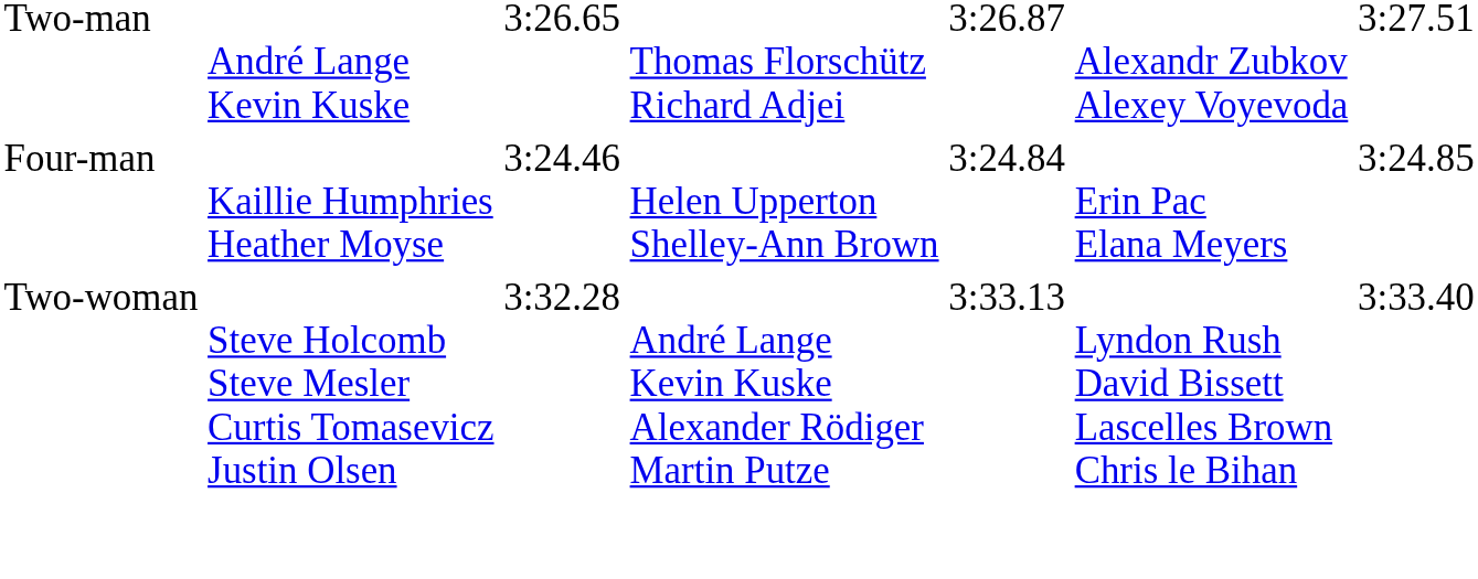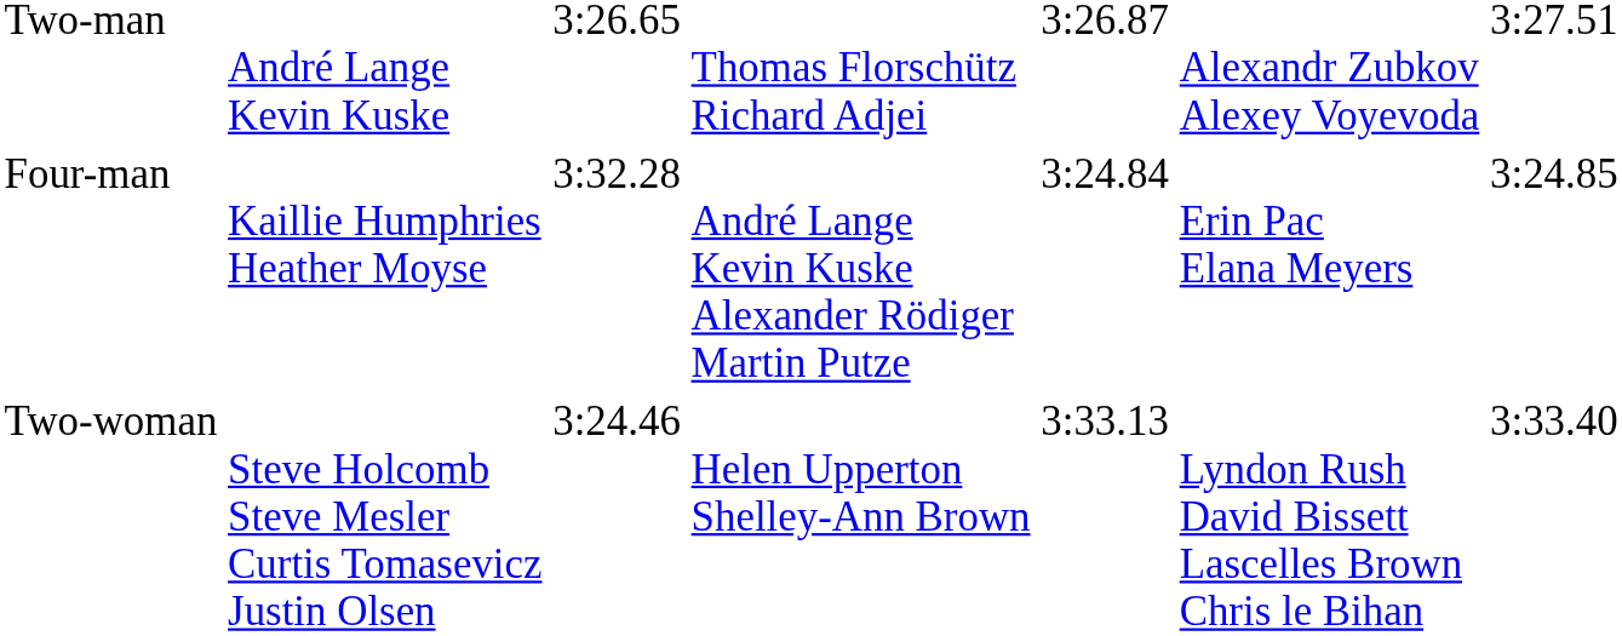Four-man | column 3: 3:24.46 -> 3:32.28
Four-man | column 4: Helen Upperton Shelley-Ann Brown -> André Lange Kevin Kuske Alexander Rödiger Martin Putze
Two-woman | column 3: 3:32.28 -> 3:24.46
Two-woman | column 4: André Lange Kevin Kuske Alexander Rödiger Martin Putze -> Helen Upperton Shelley-Ann Brown
